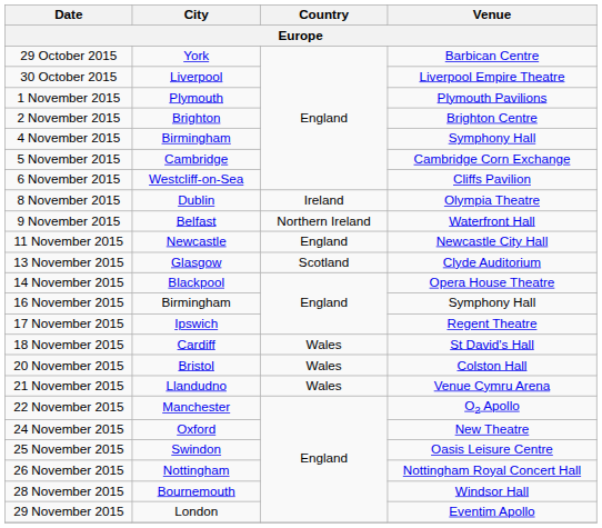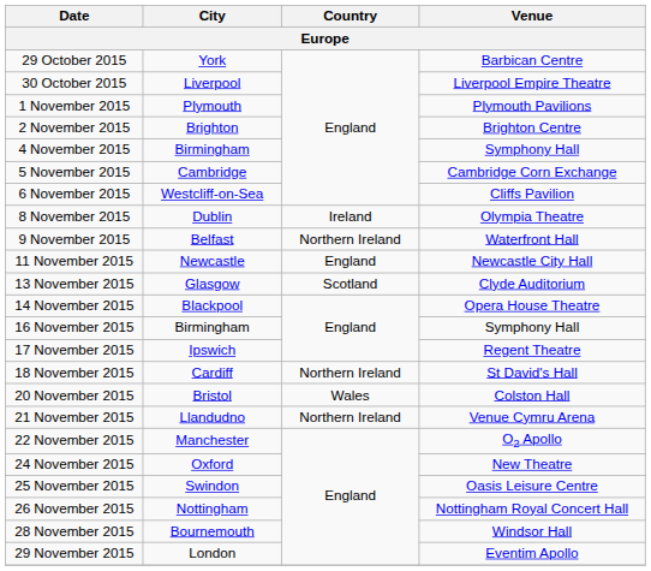18 November 2015 | Country: Wales -> Northern Ireland
21 November 2015 | Country: Wales -> Northern Ireland
